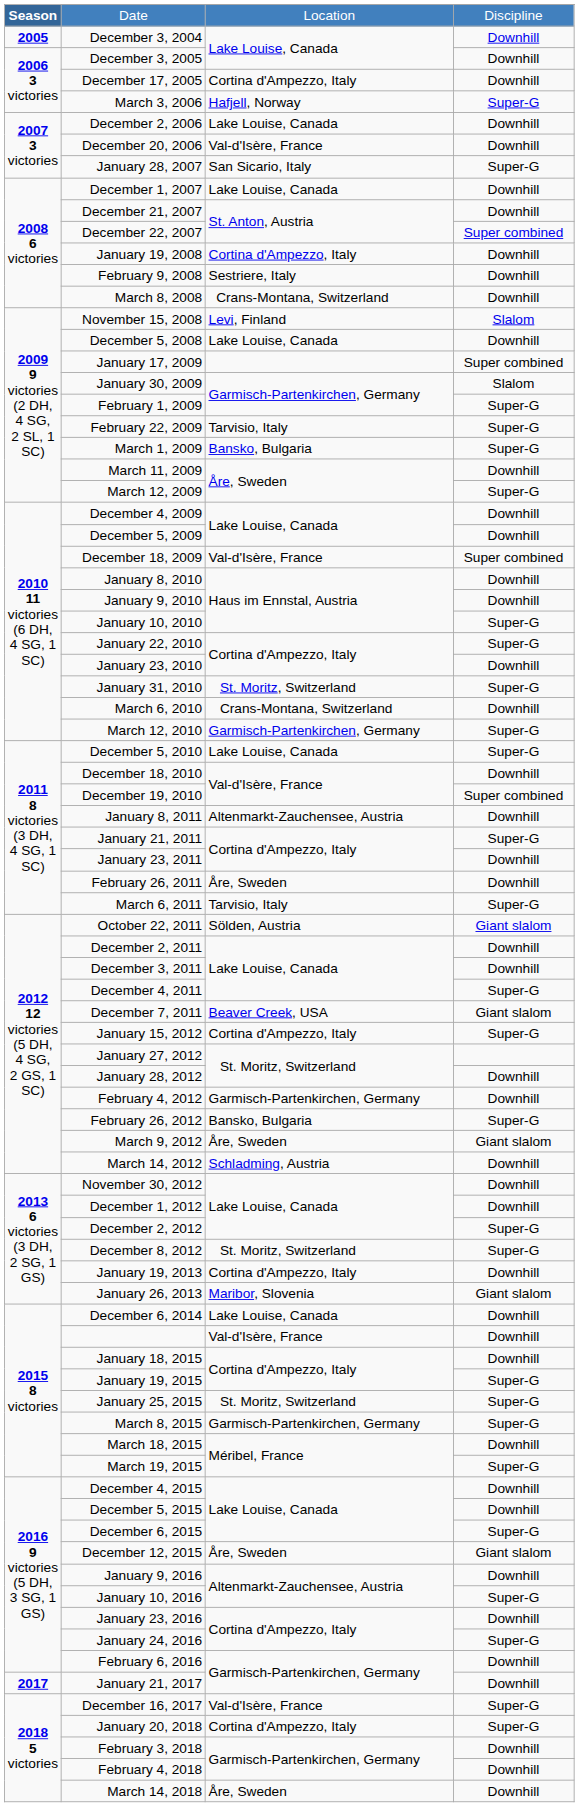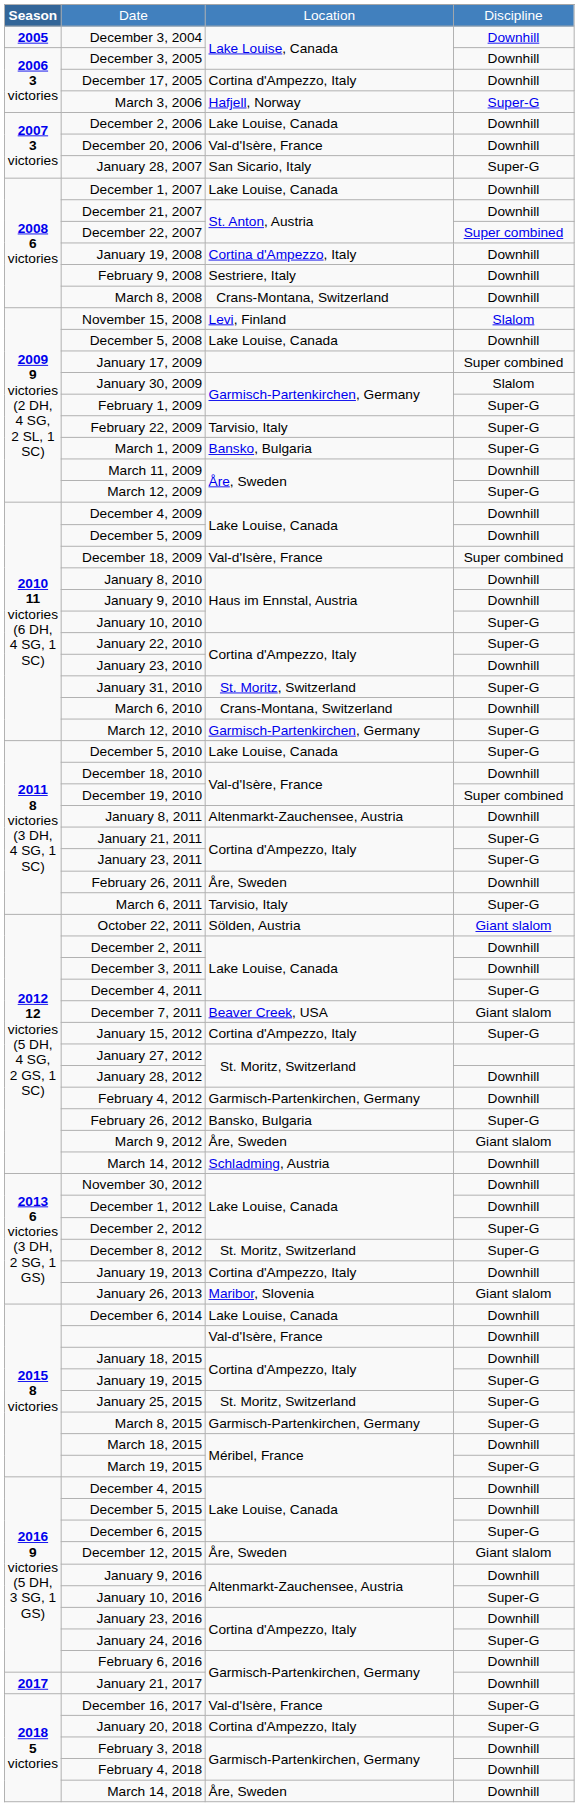January 23, 2011 | column 4: Downhill -> Super-G
